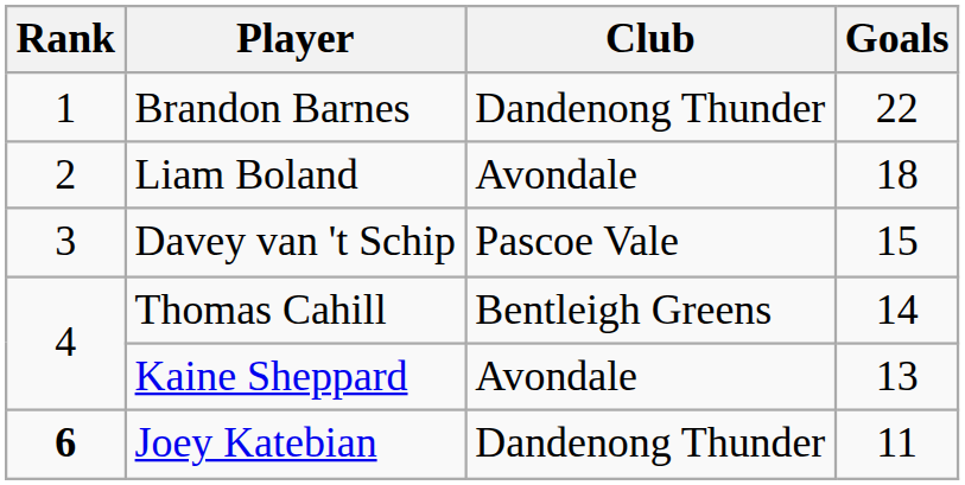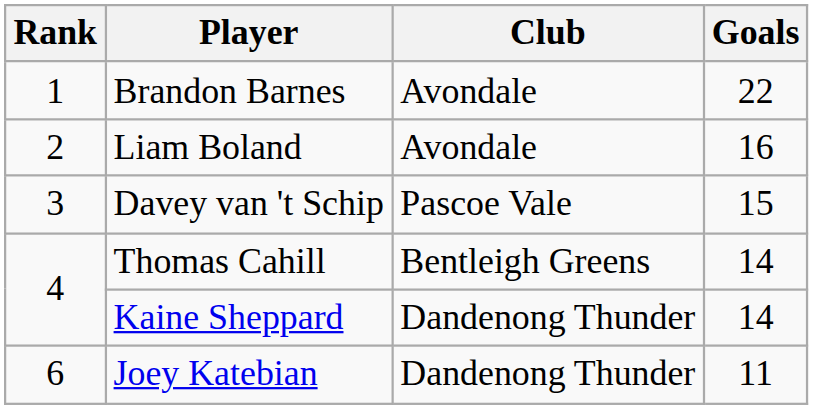Brandon Barnes | Club: Dandenong Thunder -> Avondale
Liam Boland | Goals: 18 -> 16
Kaine Sheppard | Club: Avondale -> Dandenong Thunder
Kaine Sheppard | Goals: 13 -> 14
Joey Katebian | Rank: bold -> normal
